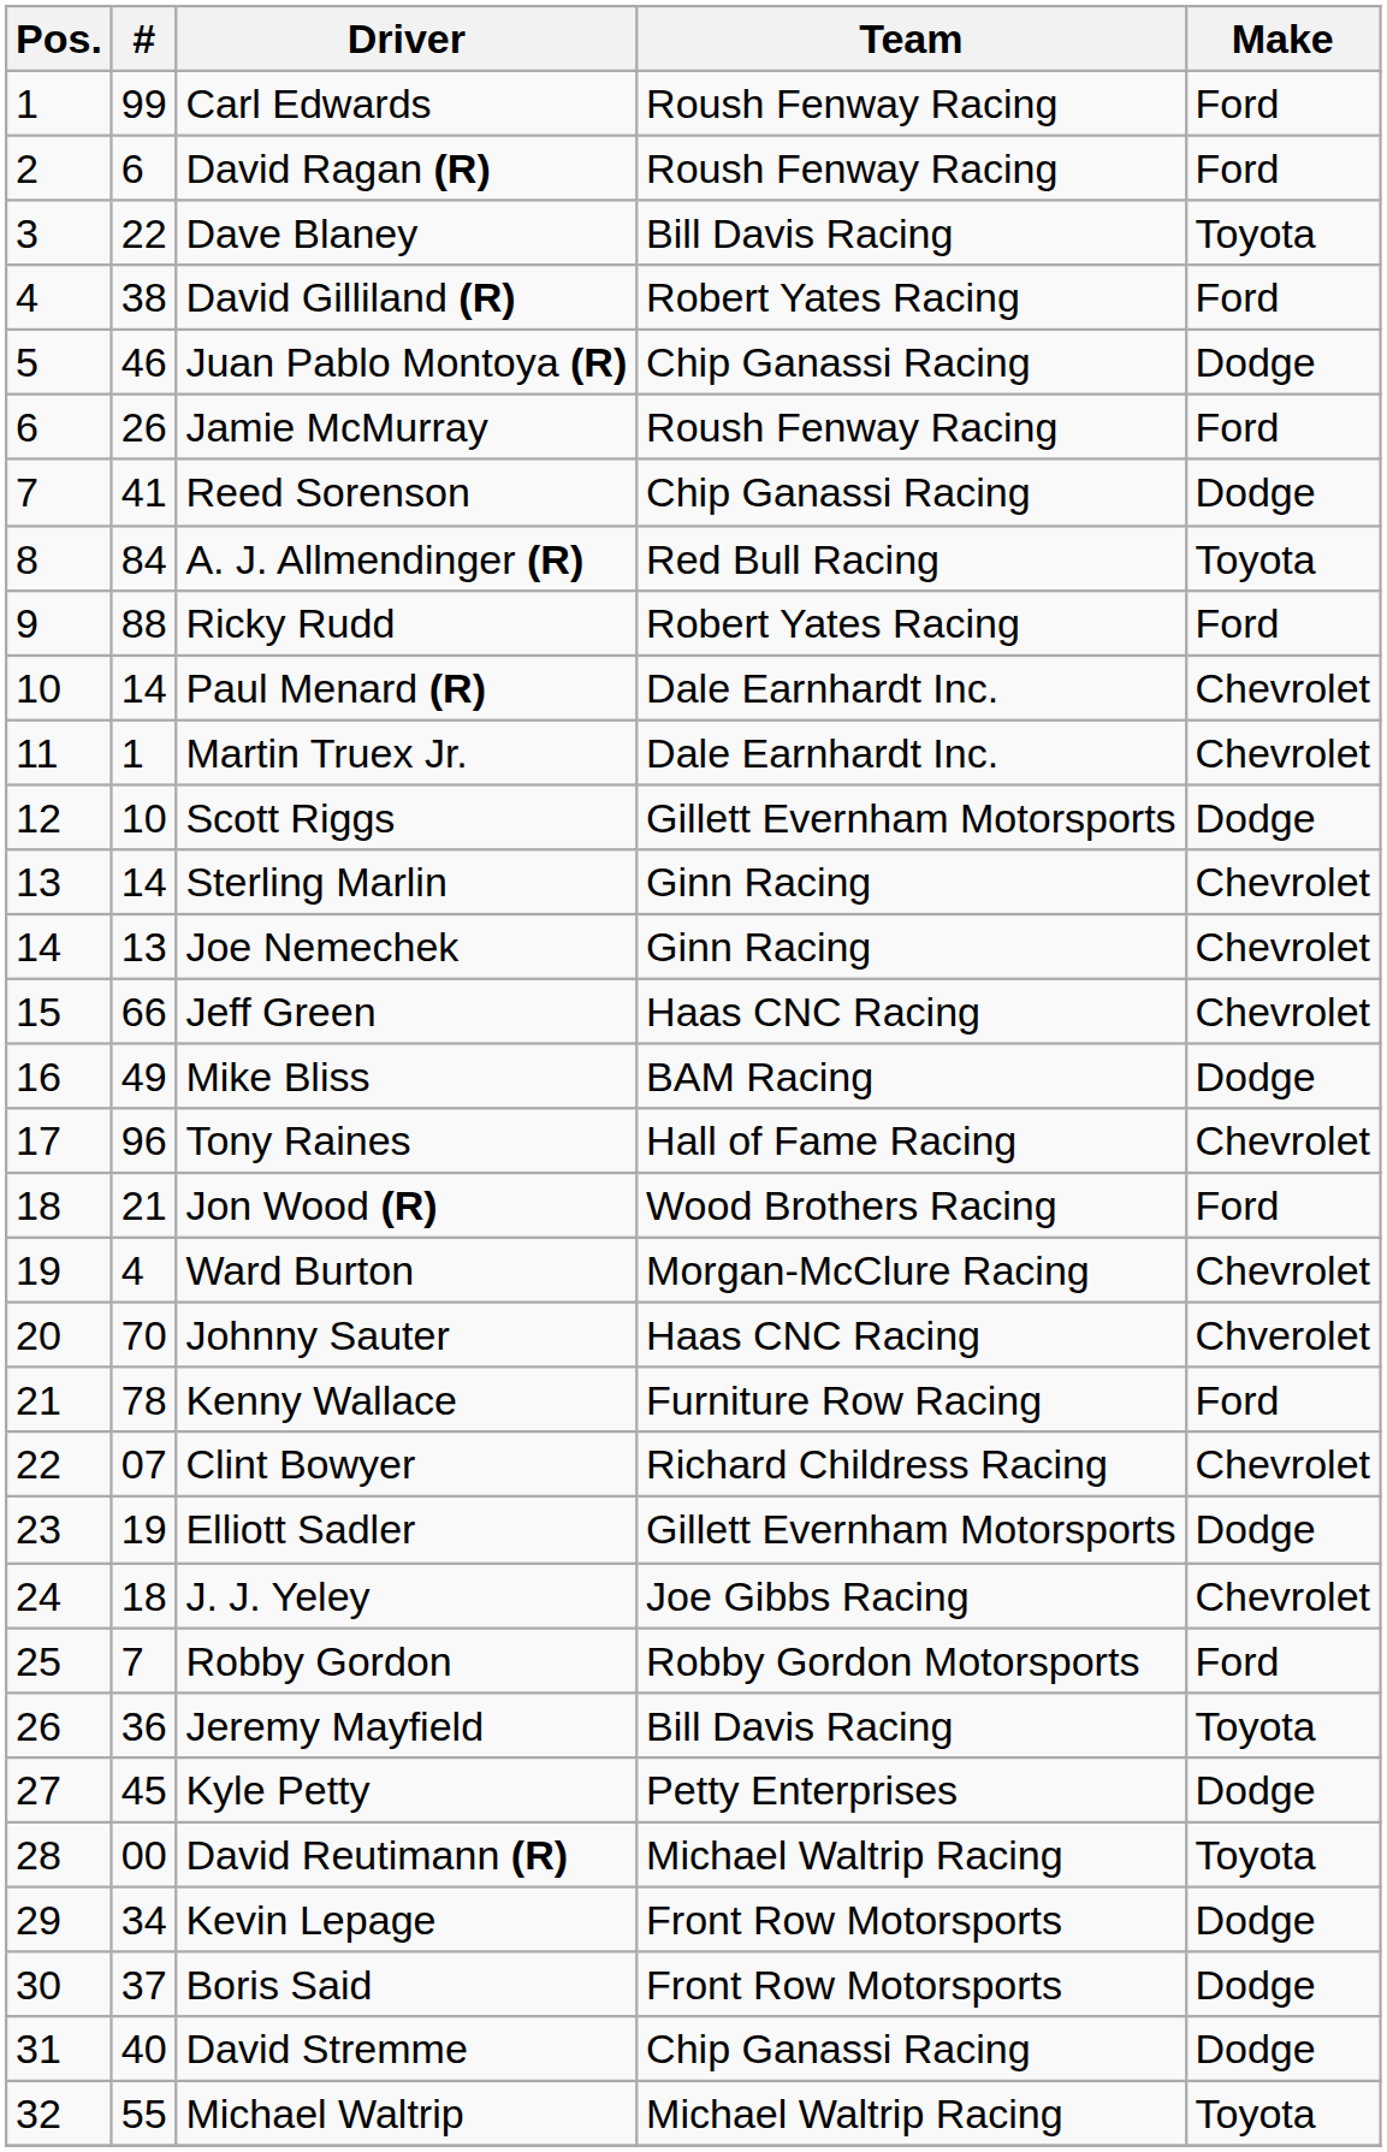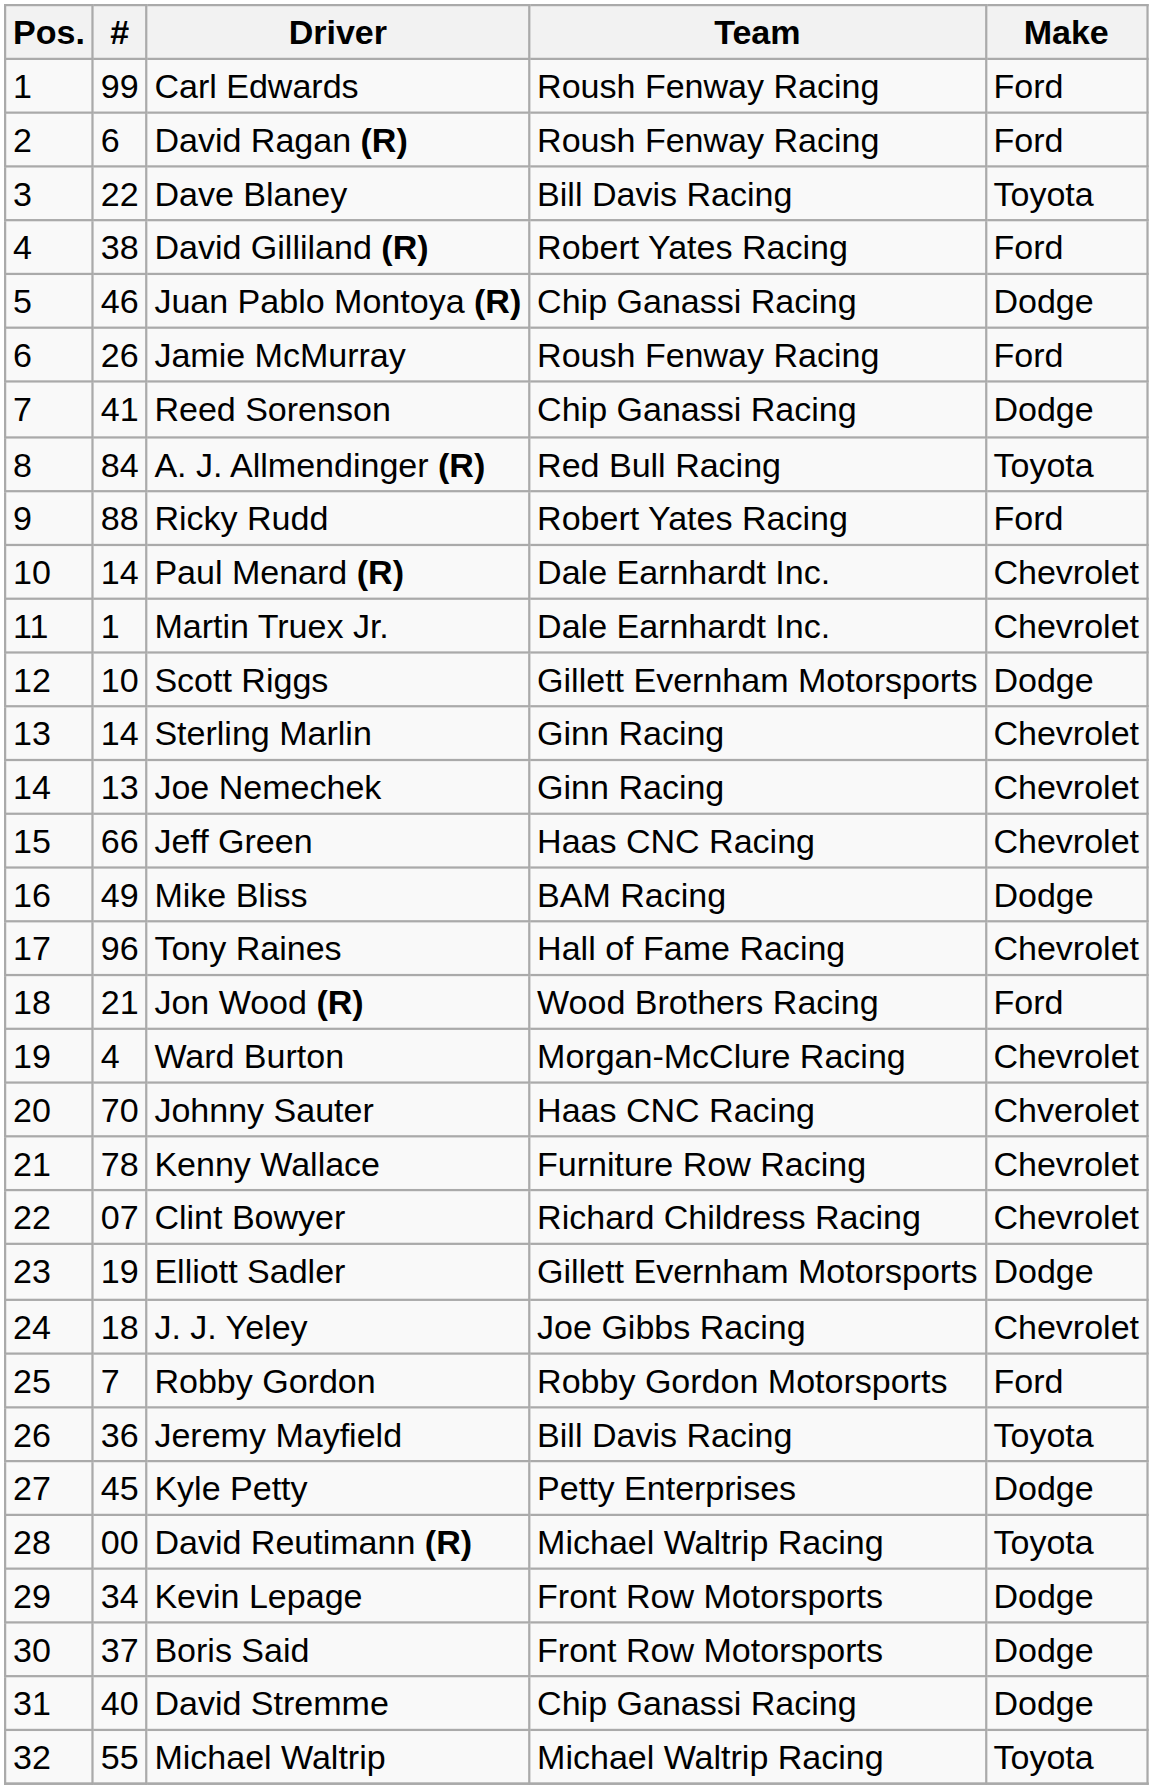Kenny Wallace | Make: Ford -> Chevrolet
